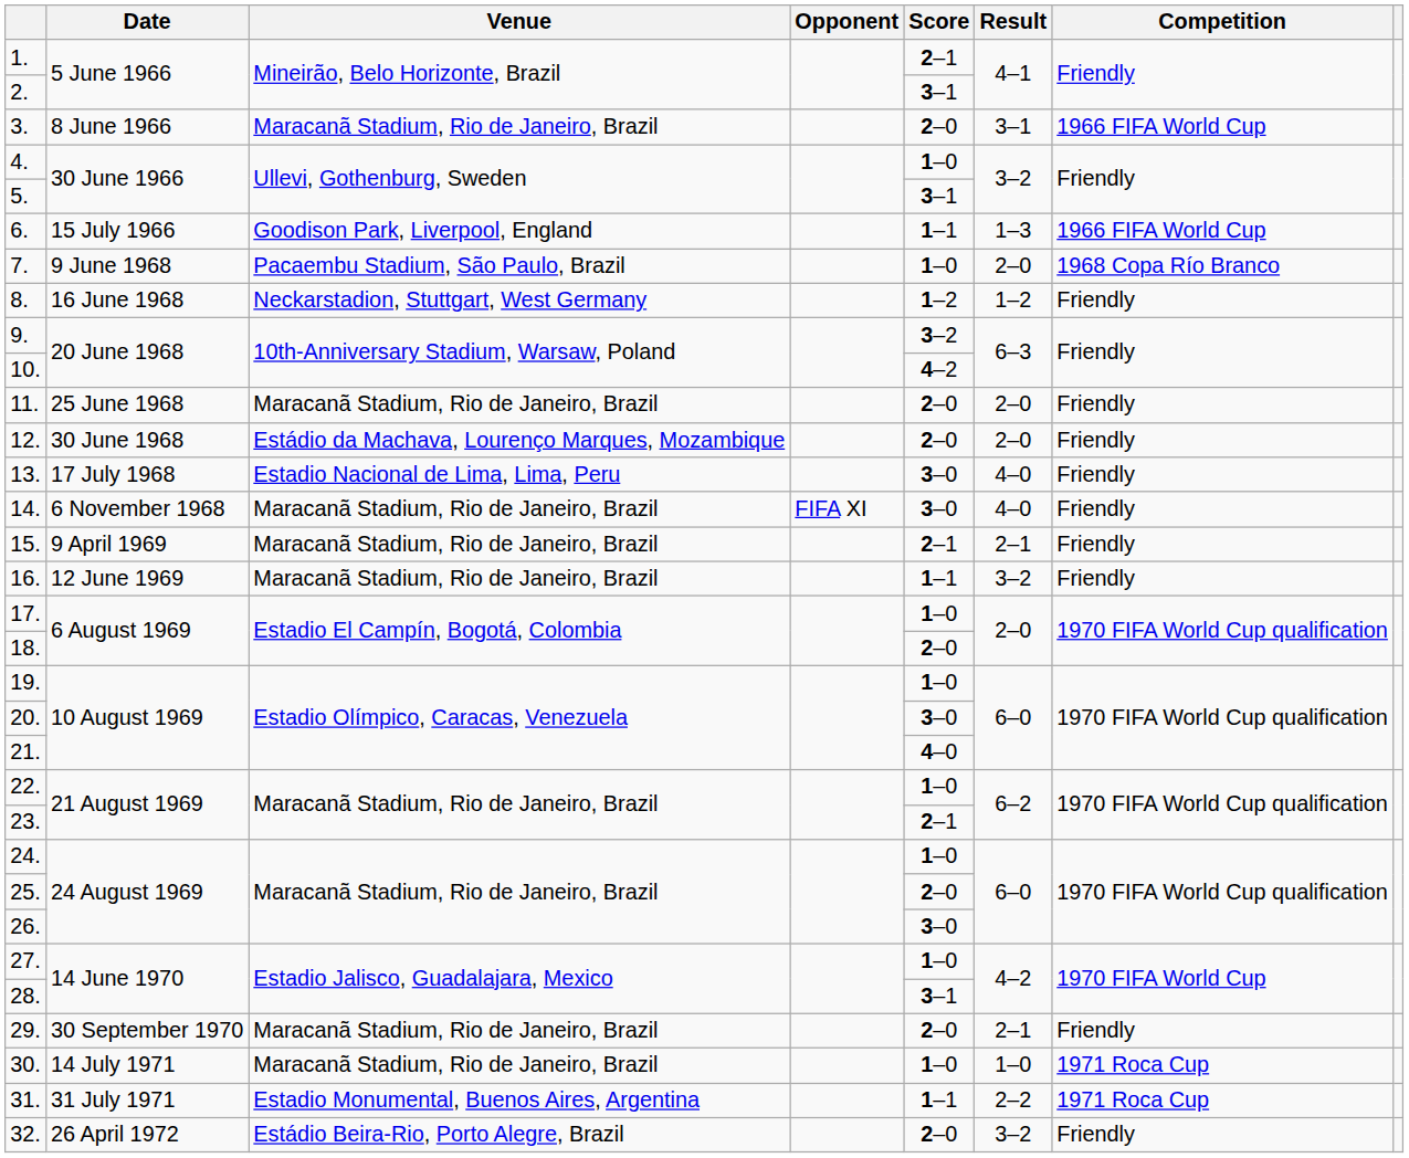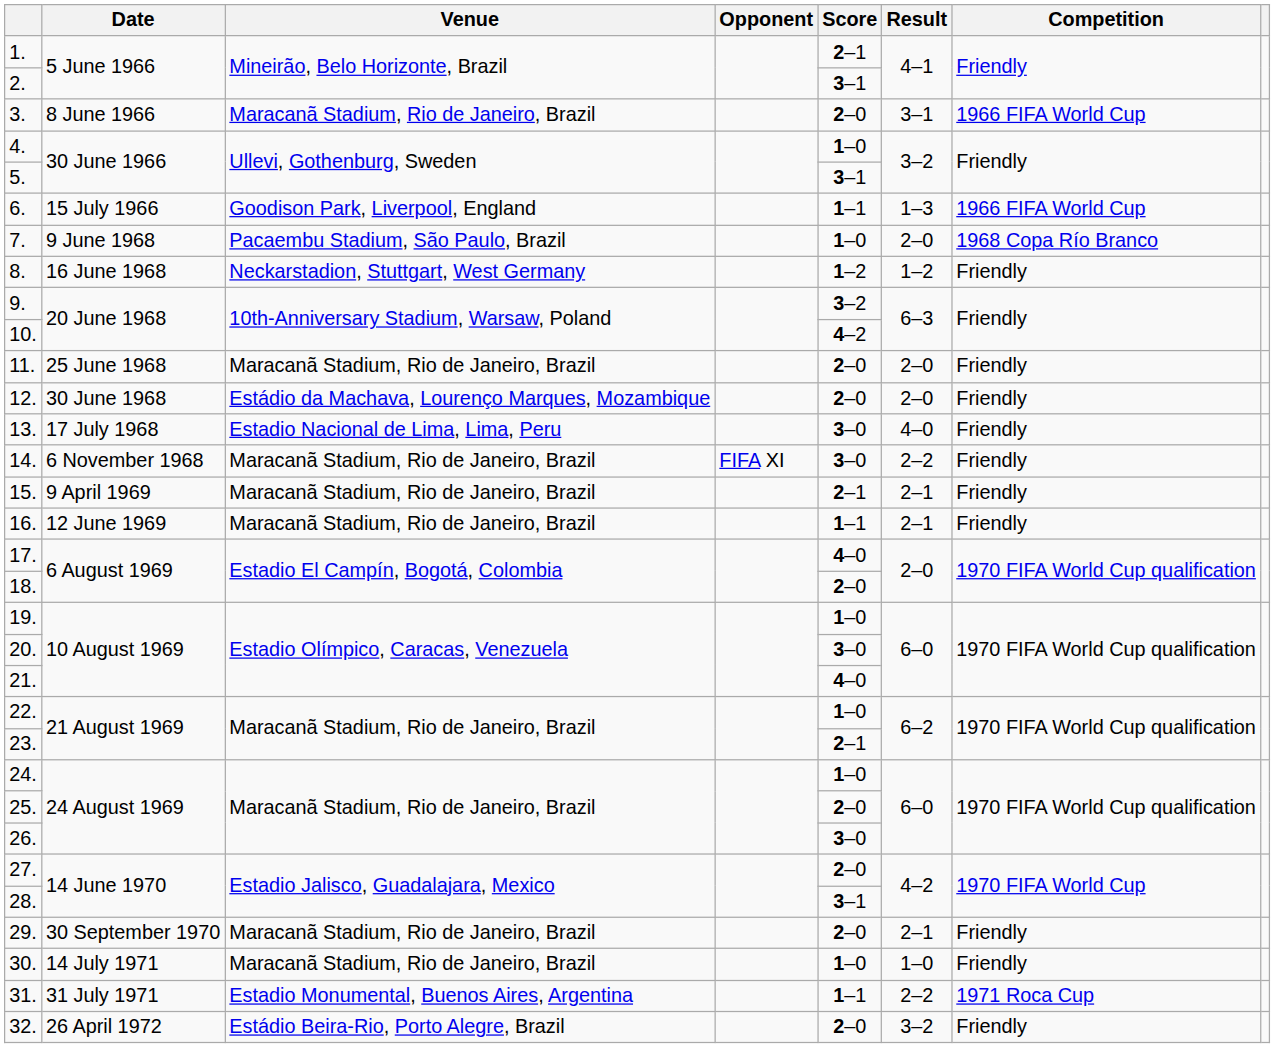14. | Result: 4–0 -> 2–2
16. | Result: 3–2 -> 2–1
17. | Score: 1–0 -> 4–0
27. | Score: 1–0 -> 2–0
30. | Competition: 1971 Roca Cup -> Friendly
